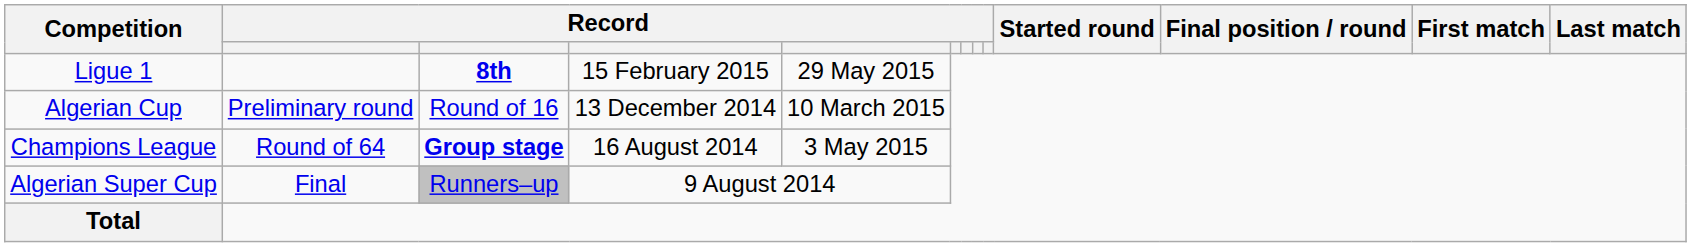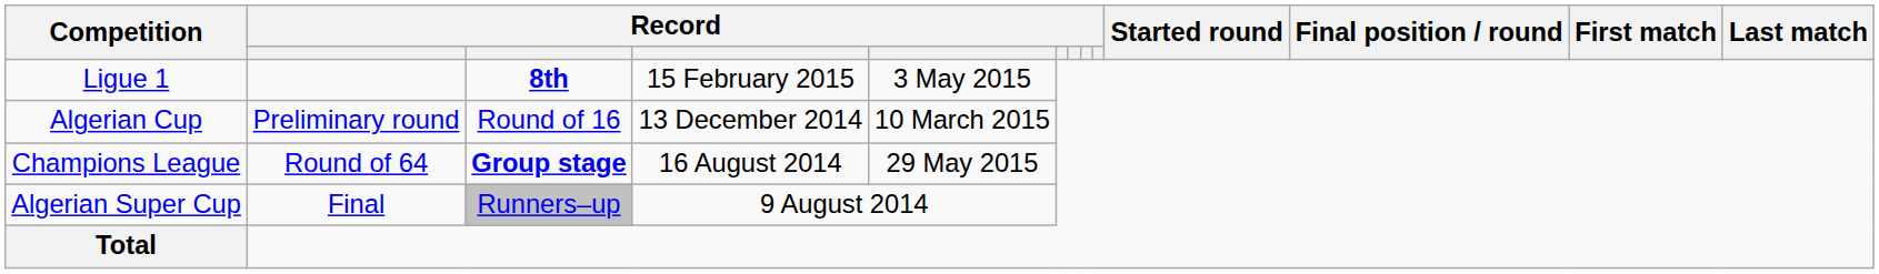Ligue 1 | column 5: 29 May 2015 -> 3 May 2015
Champions League | column 5: 3 May 2015 -> 29 May 2015
